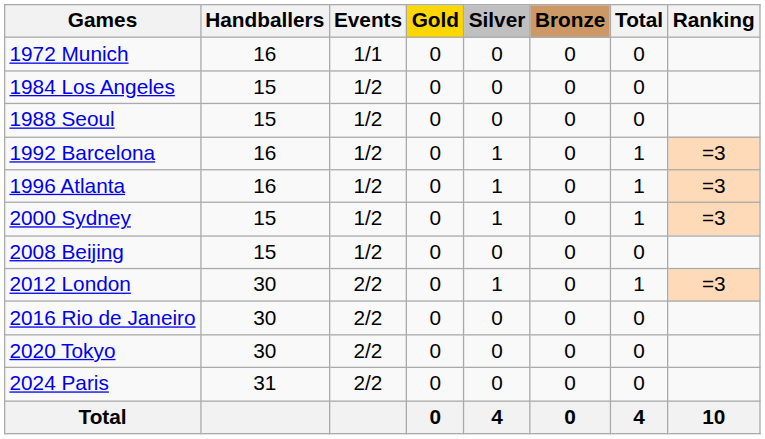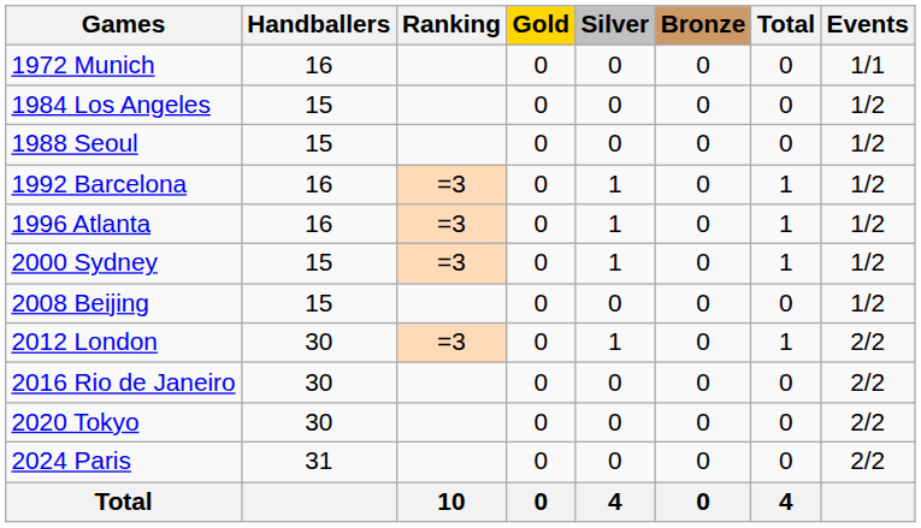columns swapped: Events <-> Ranking
